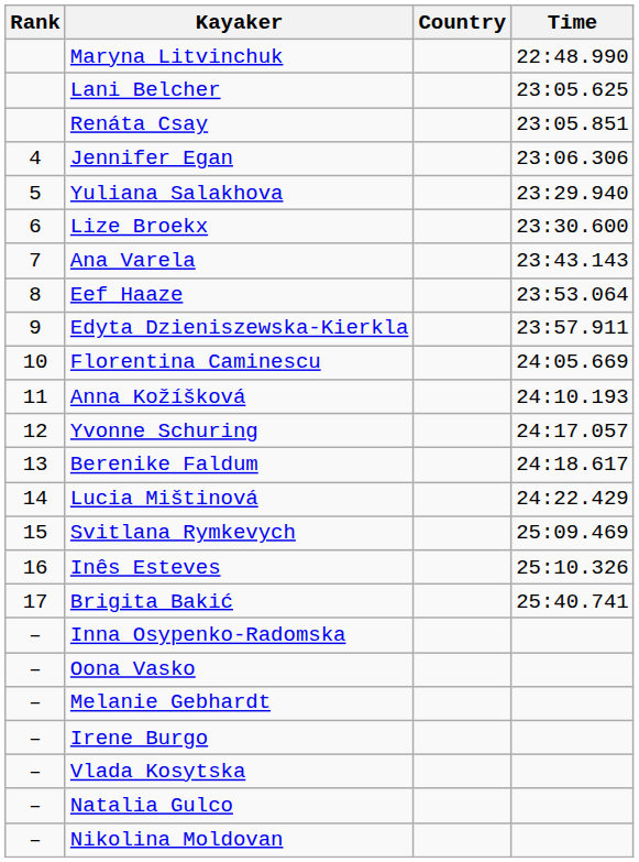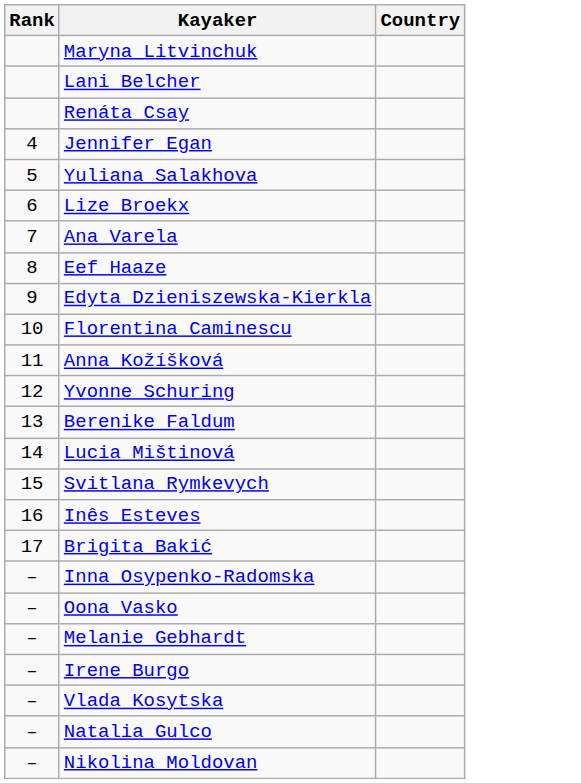- column: Time | 22:48.990 | 23:05.625 | 23:05.851 | 23:06.306 | 23:29.940 | 23:30.600 | 23:43.143 | 23:53.064 | 23:57.911 | 24:05.669 | 24:10.193 | 24:17.057 | 24:18.617 | 24:22.429 | 25:09.469 | 25:10.326 | 25:40.741
